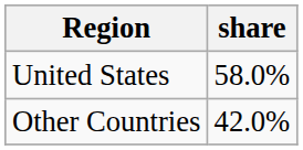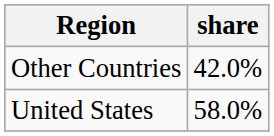rows swapped: United States <-> Other Countries
